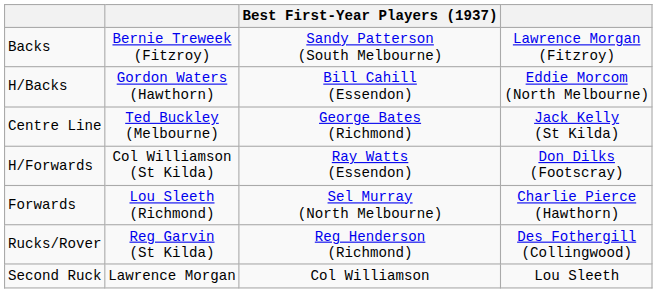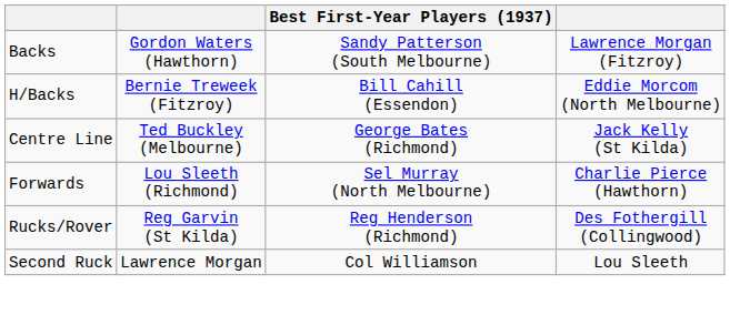Backs | column 2: Bernie Treweek (Fitzroy) -> Gordon Waters (Hawthorn)
H/Backs | column 2: Gordon Waters (Hawthorn) -> Bernie Treweek (Fitzroy)
- row: H/Forwards | Col Williamson (St Kilda) | Ray Watts (Essendon) | Don Dilks (Footscray)
